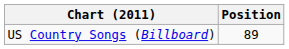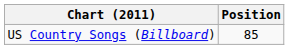US Country Songs (Billboard) | Position: 89 -> 85
